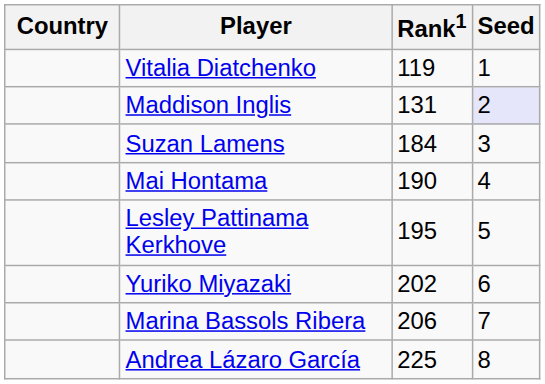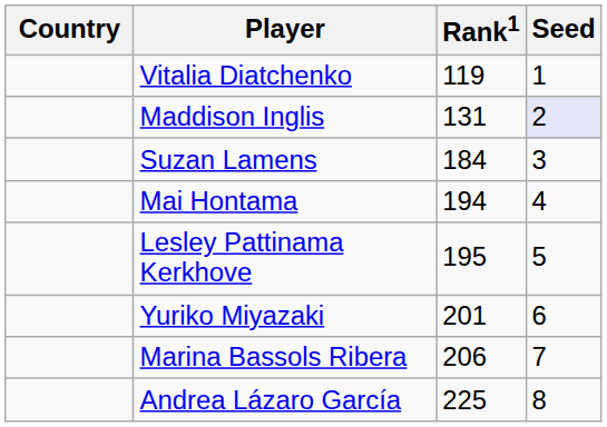Mai Hontama | Rank1: 190 -> 194
Yuriko Miyazaki | Rank1: 202 -> 201
